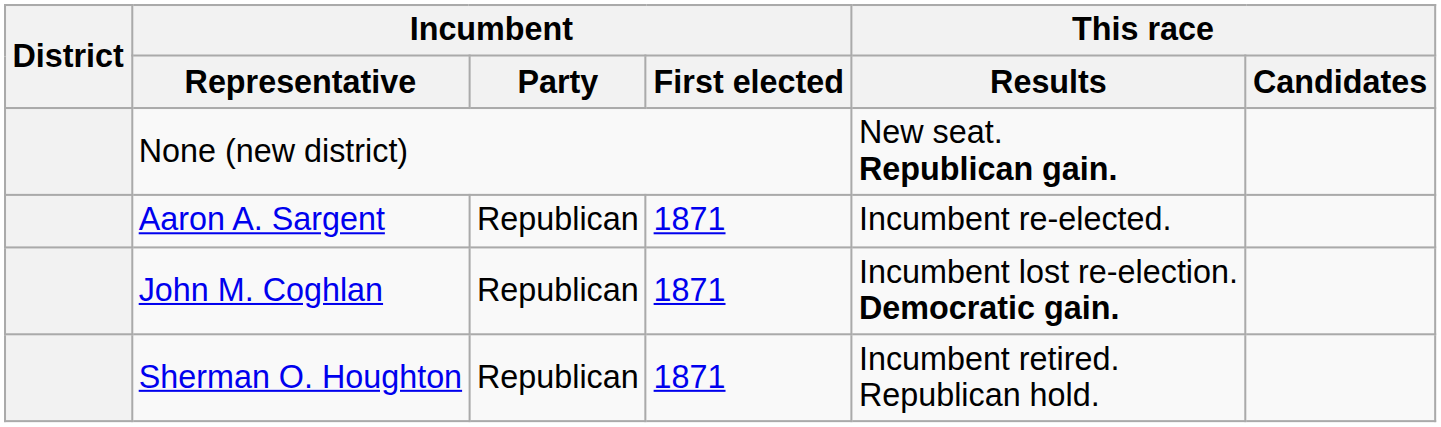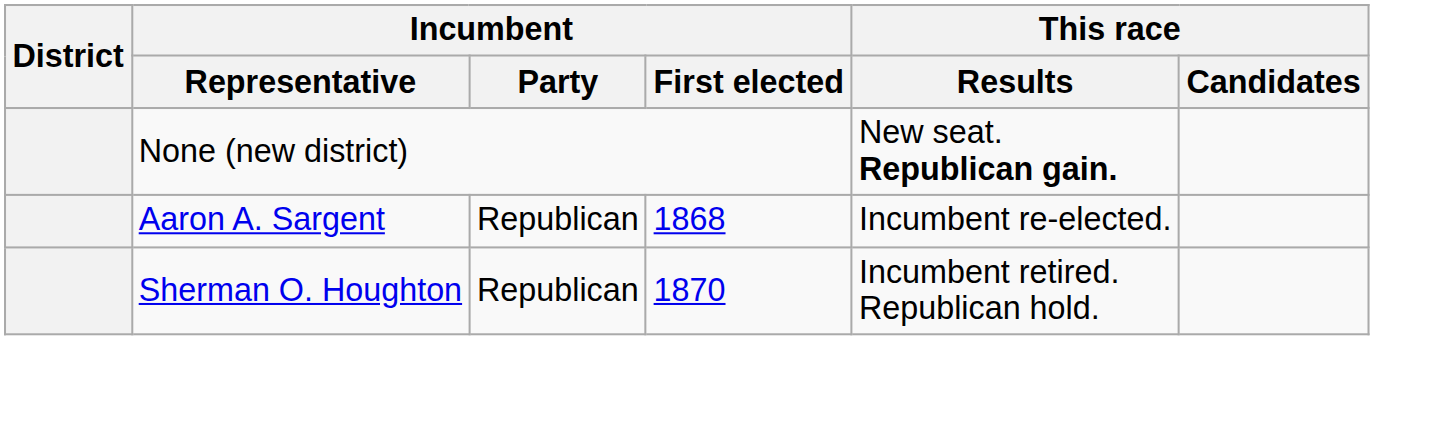Aaron A. Sargent | Incumbent / First elected: 1871 -> 1868
- row: John M. Coghlan | Republican | 1871 | Incumbent lost re-election. Democratic gain.
Sherman O. Houghton | Incumbent / First elected: 1871 -> 1870
